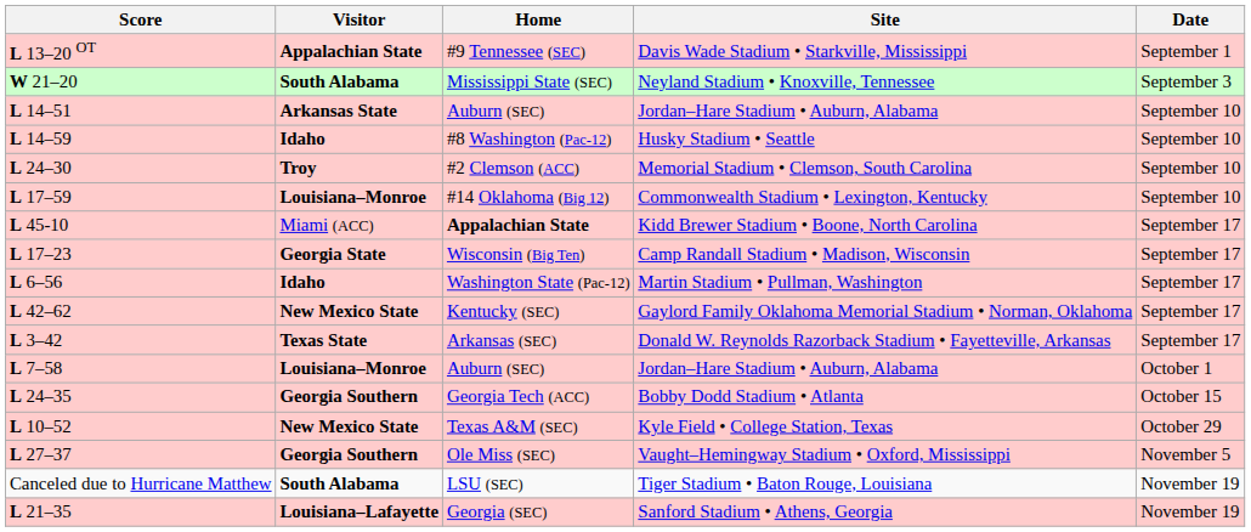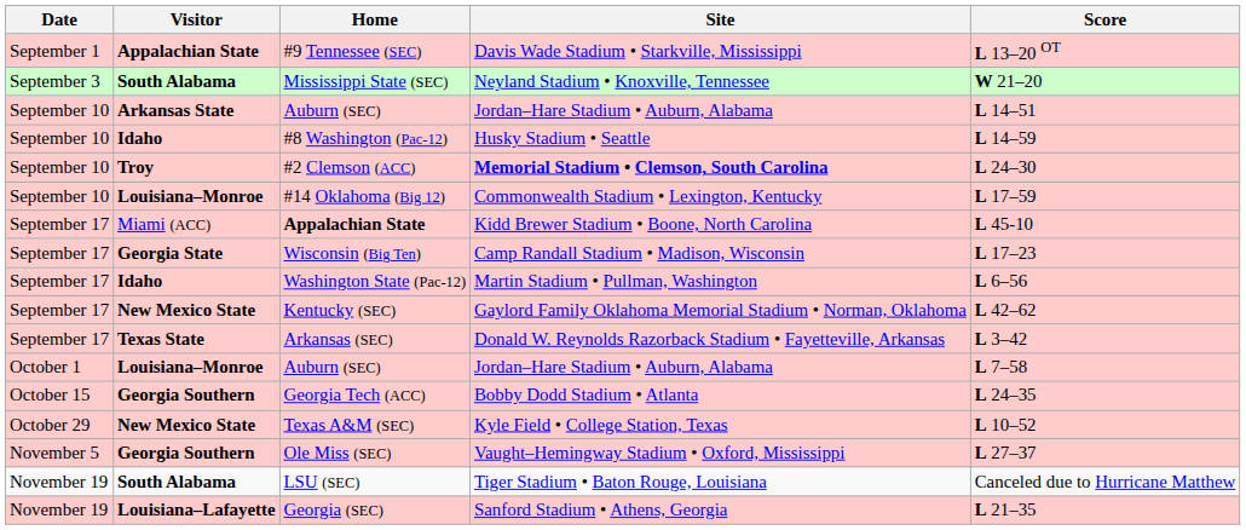columns swapped: Date <-> Score
#2 Clemson (ACC) | Site: normal -> bold
